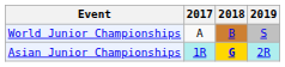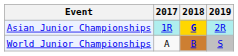rows swapped: Asian Junior Championships <-> World Junior Championships
